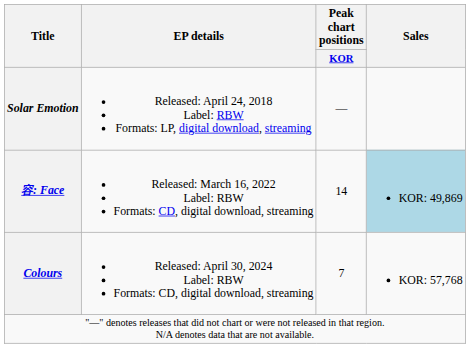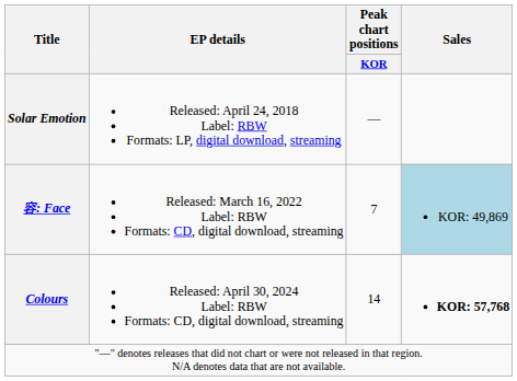容: Face | Peak chart positions / KOR: 14 -> 7
Colours | Peak chart positions / KOR: 7 -> 14
Colours | Sales: normal -> bold
